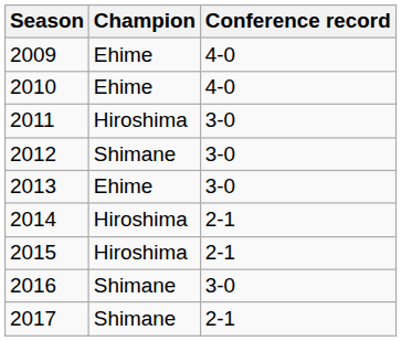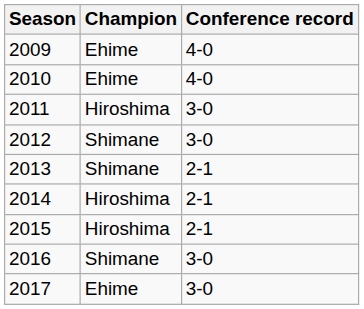2013 | Champion: Ehime -> Shimane
2013 | Conference record: 3-0 -> 2-1
2017 | Champion: Shimane -> Ehime
2017 | Conference record: 2-1 -> 3-0
